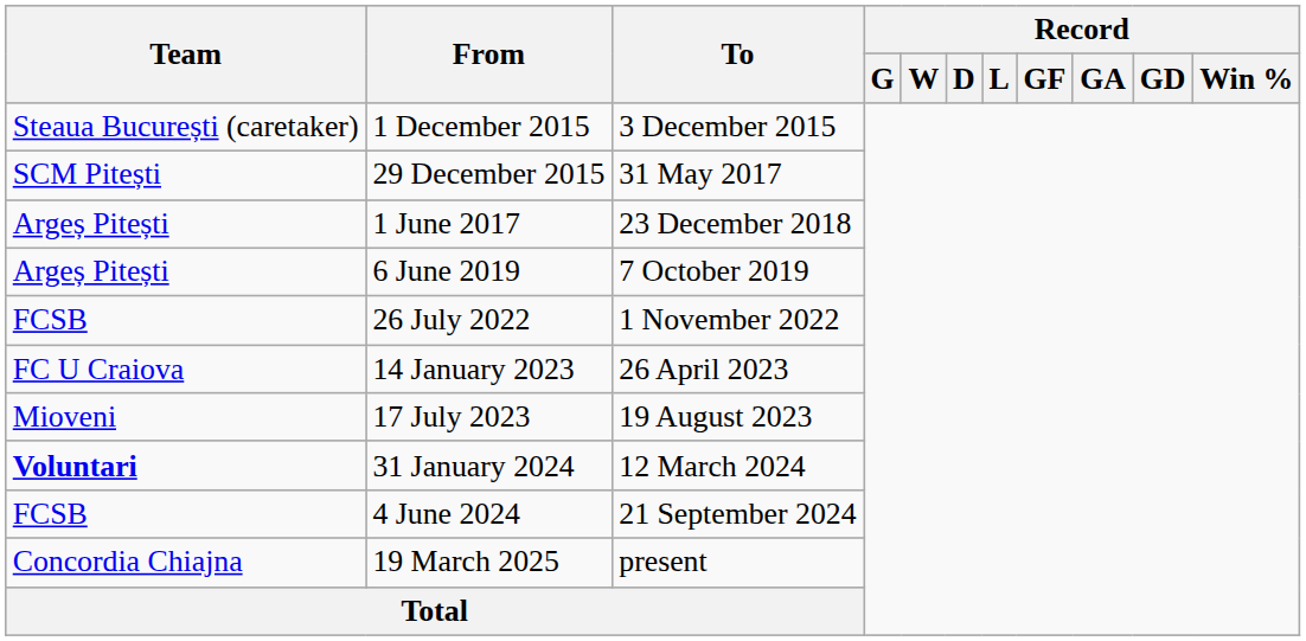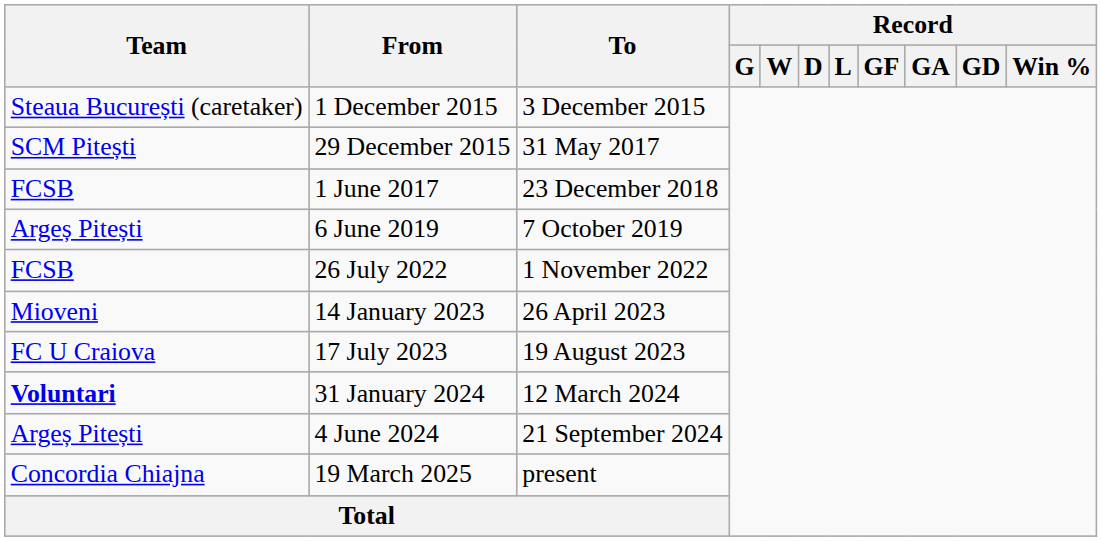1 June 2017 | Team: Argeș Pitești -> FCSB
14 January 2023 | Team: FC U Craiova -> Mioveni
17 July 2023 | Team: Mioveni -> FC U Craiova
4 June 2024 | Team: FCSB -> Argeș Pitești
